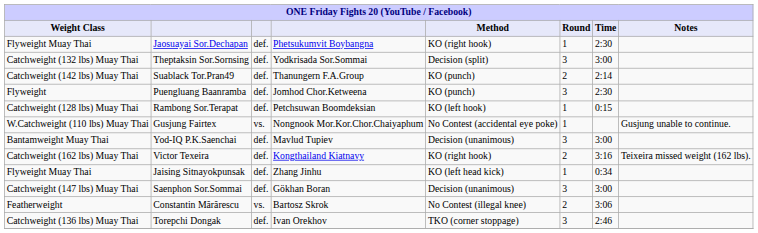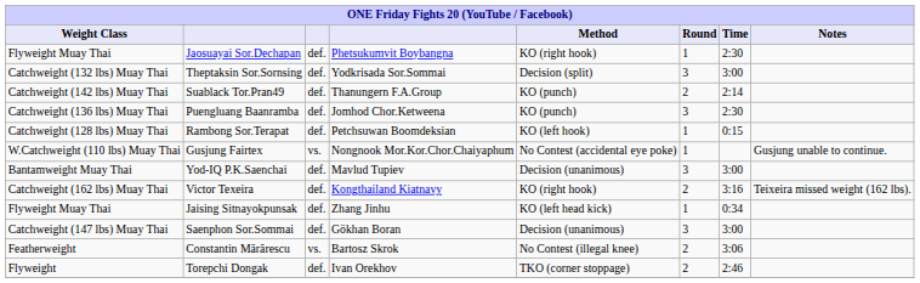Puengluang Baanramba | Weight Class: Flyweight -> Catchweight (136 lbs) Muay Thai
Torepchi Dongak | Weight Class: Catchweight (136 lbs) Muay Thai -> Flyweight
Torepchi Dongak | Round: 3 -> 2
